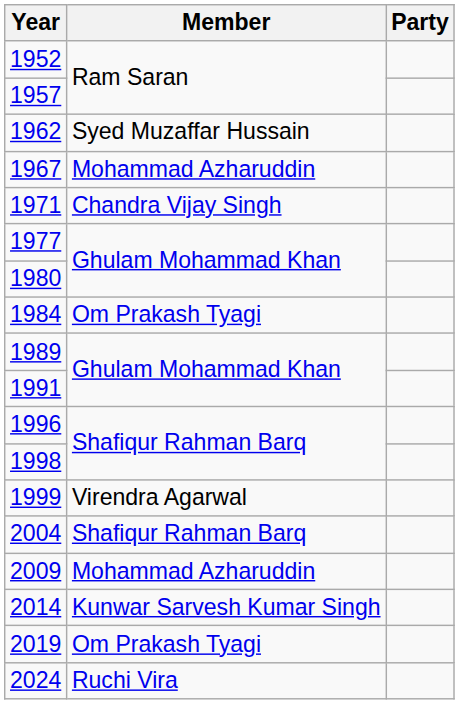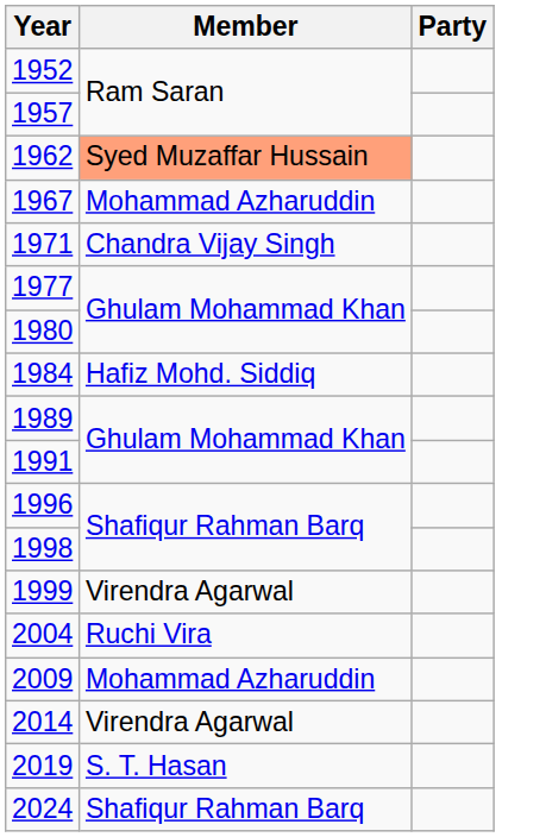1962 | Member: no background -> lightsalmon background
1984 | Member: Om Prakash Tyagi -> Hafiz Mohd. Siddiq
2004 | Member: Shafiqur Rahman Barq -> Ruchi Vira
2014 | Member: Kunwar Sarvesh Kumar Singh -> Virendra Agarwal
2019 | Member: Om Prakash Tyagi -> S. T. Hasan
2024 | Member: Ruchi Vira -> Shafiqur Rahman Barq
